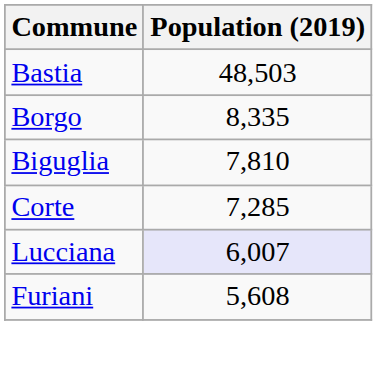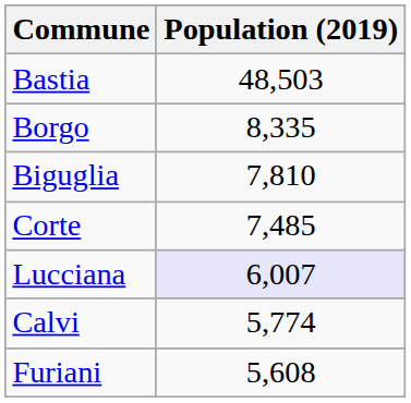Corte | Population (2019): 7,285 -> 7,485
+ row: Calvi | 5,774
